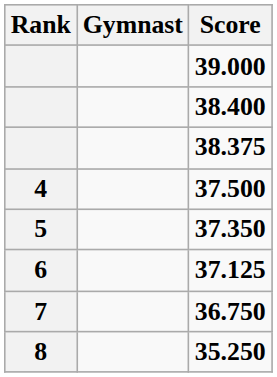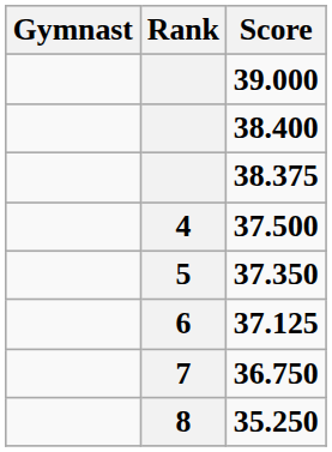columns swapped: Rank <-> Gymnast
